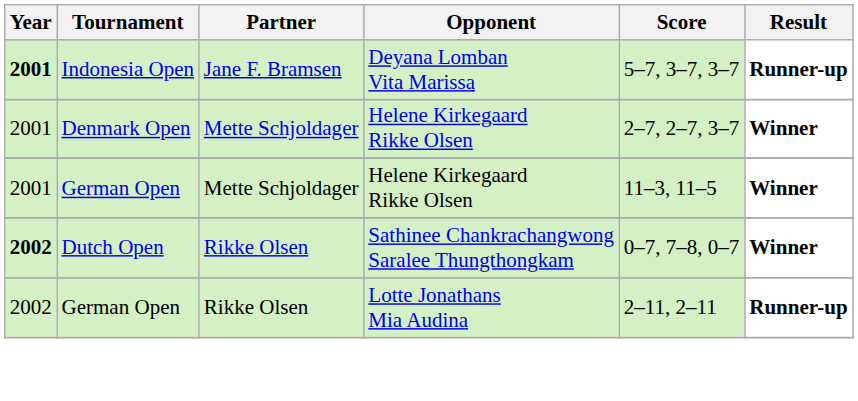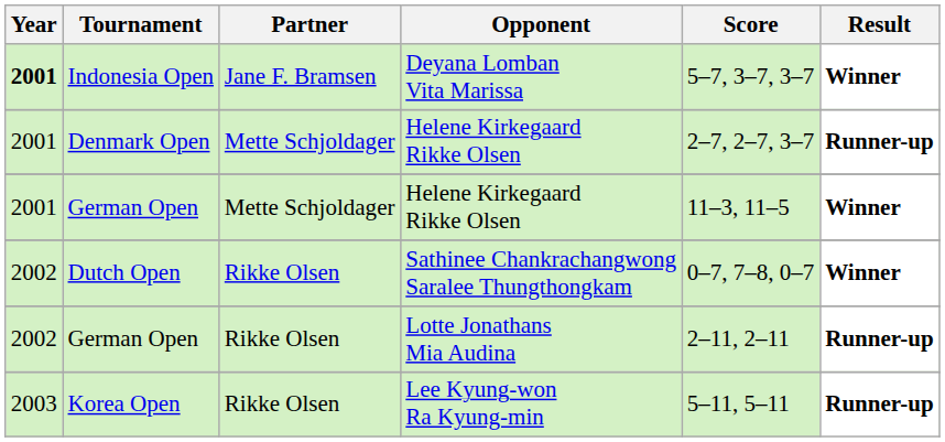Indonesia Open | Result: Runner-up -> Winner
Denmark Open | Result: Winner -> Runner-up
Dutch Open | Year: bold -> normal
+ row: 2003 | Korea Open | Rikke Olsen | Lee Kyung-won Ra Kyung-min | 5–11, 5–11 | Runner-up
